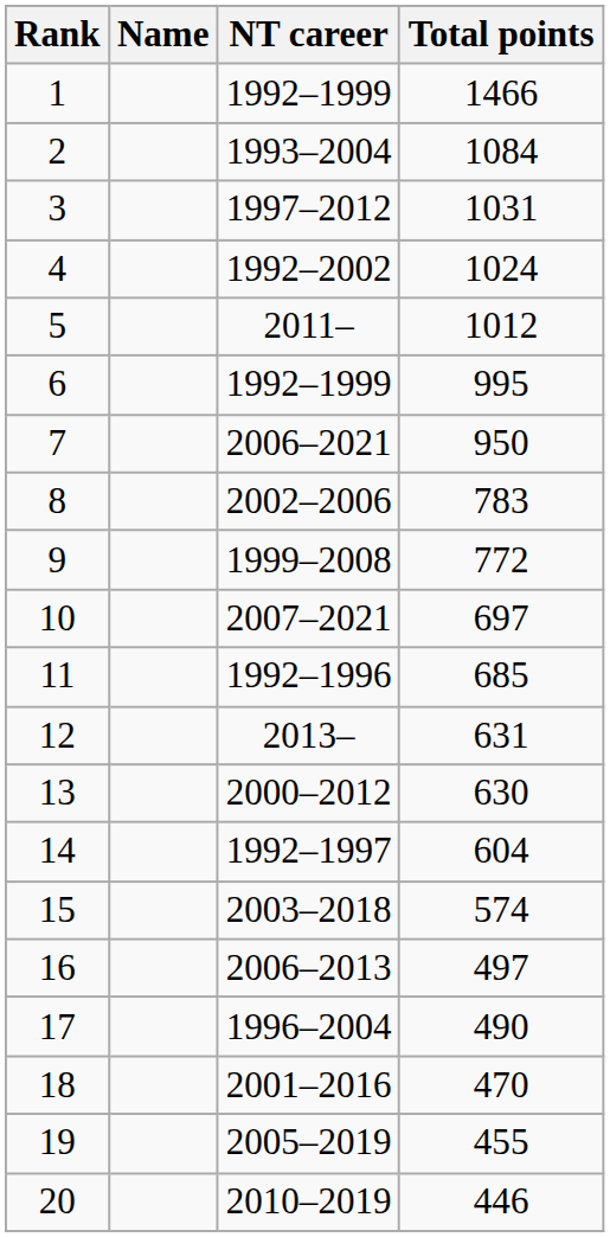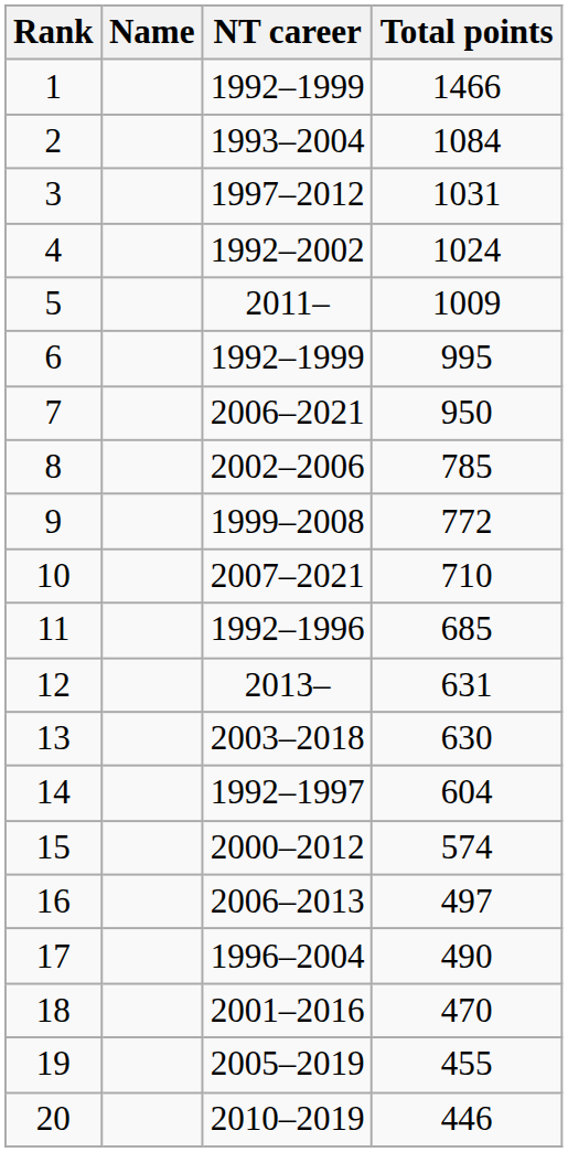5 | Total points: 1012 -> 1009
8 | Total points: 783 -> 785
10 | Total points: 697 -> 710
13 | NT career: 2000–2012 -> 2003–2018
15 | NT career: 2003–2018 -> 2000–2012
